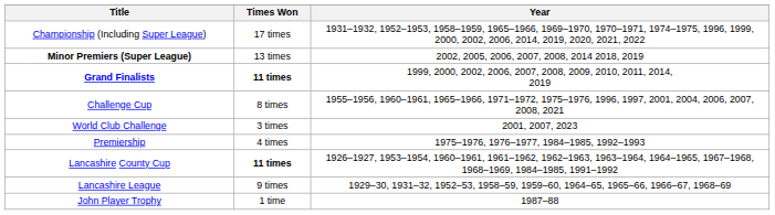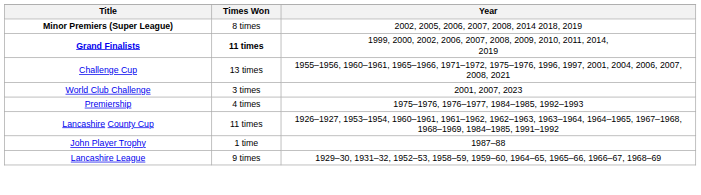- row: Championship (Including Super League) | 17 times | 1931–1932, 1952–1953, 1958–1959, 1965–1966, 1969–1970, 1970–1971, 1974–1975, 1996, 1999, 2000, 2002, 2006, 2014, 2019, 2020, 2021, 2022
Minor Premiers (Super League) | Times Won: 13 times -> 8 times
Challenge Cup | Times Won: 8 times -> 13 times
Lancashire County Cup | Times Won: bold -> normal
rows swapped: Lancashire League <-> John Player Trophy
